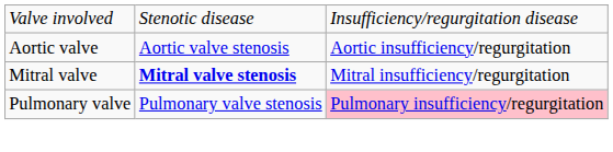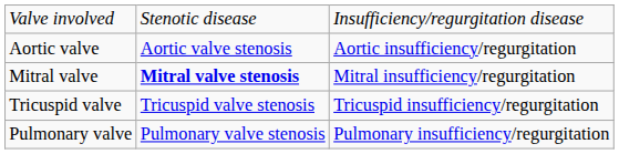+ row: Tricuspid valve | Tricuspid valve stenosis | Tricuspid insufficiency/regurgitation
Pulmonary valve | column 3: pink background -> no background
